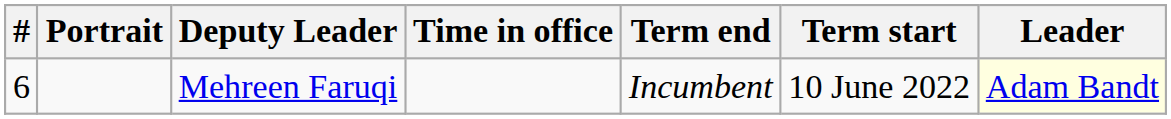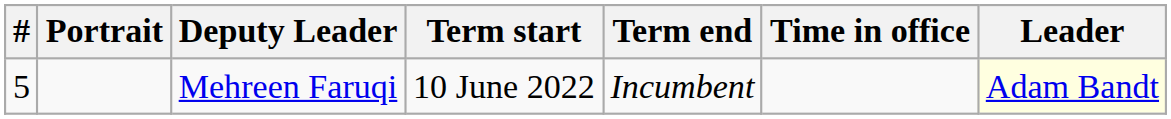columns swapped: Term start <-> Time in office
Mehreen Faruqi | #: 6 -> 5
